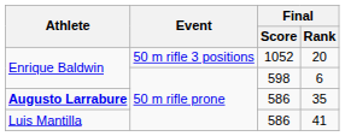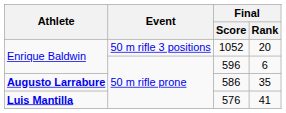6 | Final / Score: 598 -> 596
41 | Athlete: normal -> bold
41 | Final / Score: 586 -> 576
